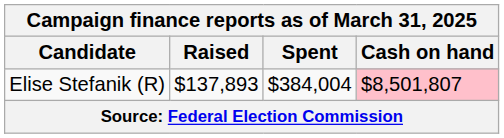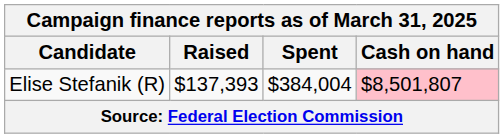Elise Stefanik (R) | Raised: $137,893 -> $137,393
